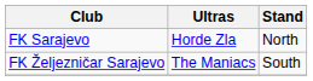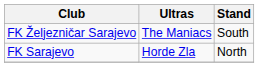rows swapped: FK Željezničar Sarajevo <-> FK Sarajevo
